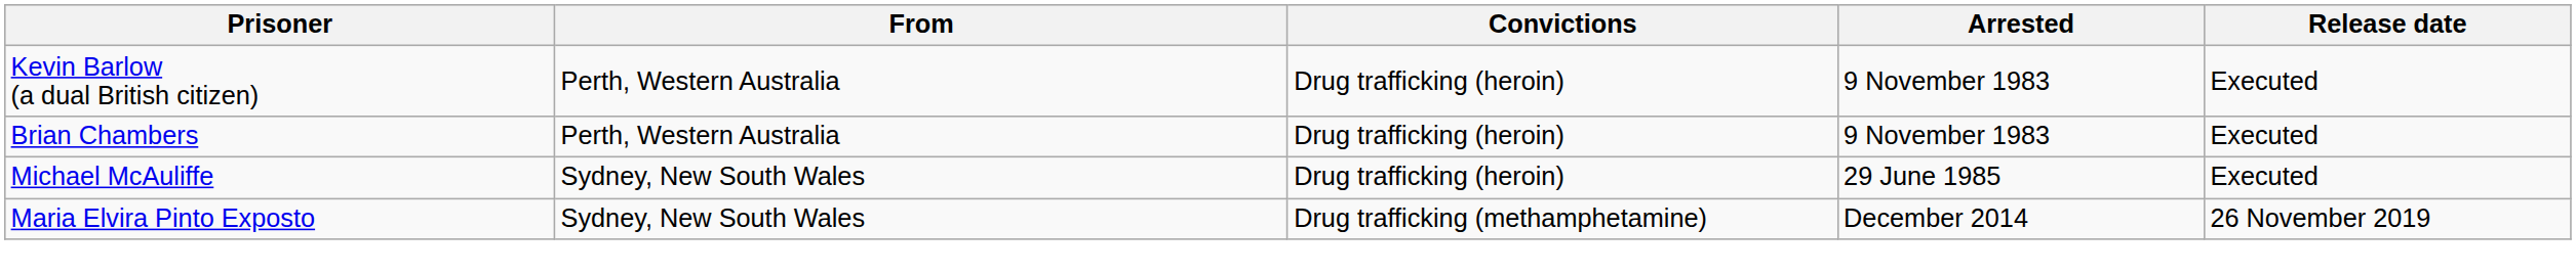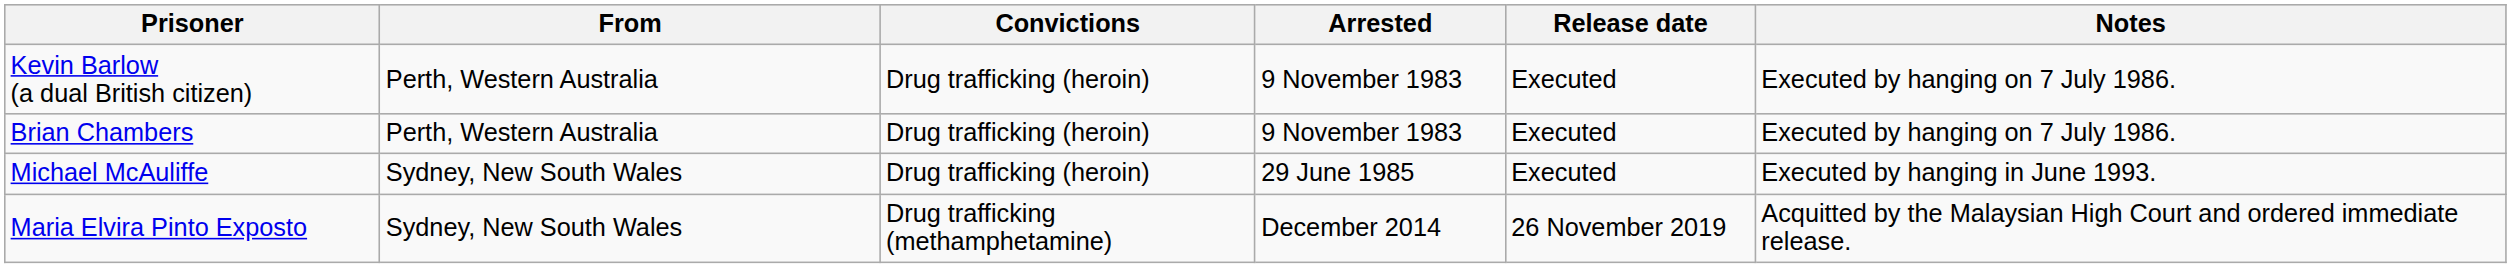+ column: Notes | Executed by hanging on 7 July 1986. | Executed by hanging on 7 July 1986. | Executed by hanging in June 1993. | Acquitted by the Malaysian High Court and ordered immediate release.
